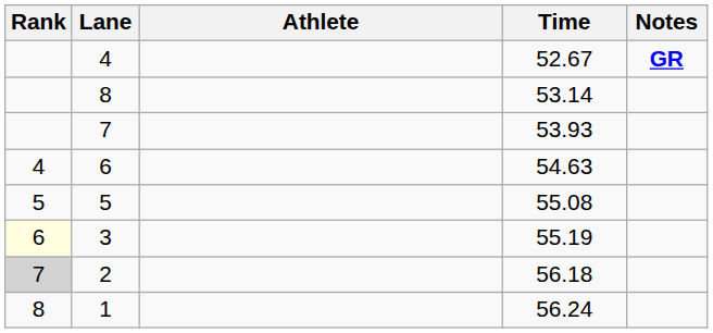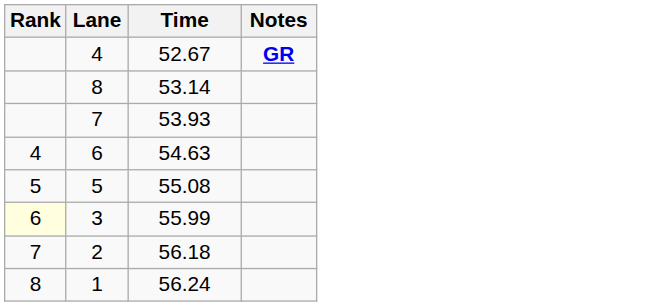- column: Athlete
3 | Time: 55.19 -> 55.99
2 | Rank: lightgrey background -> no background
